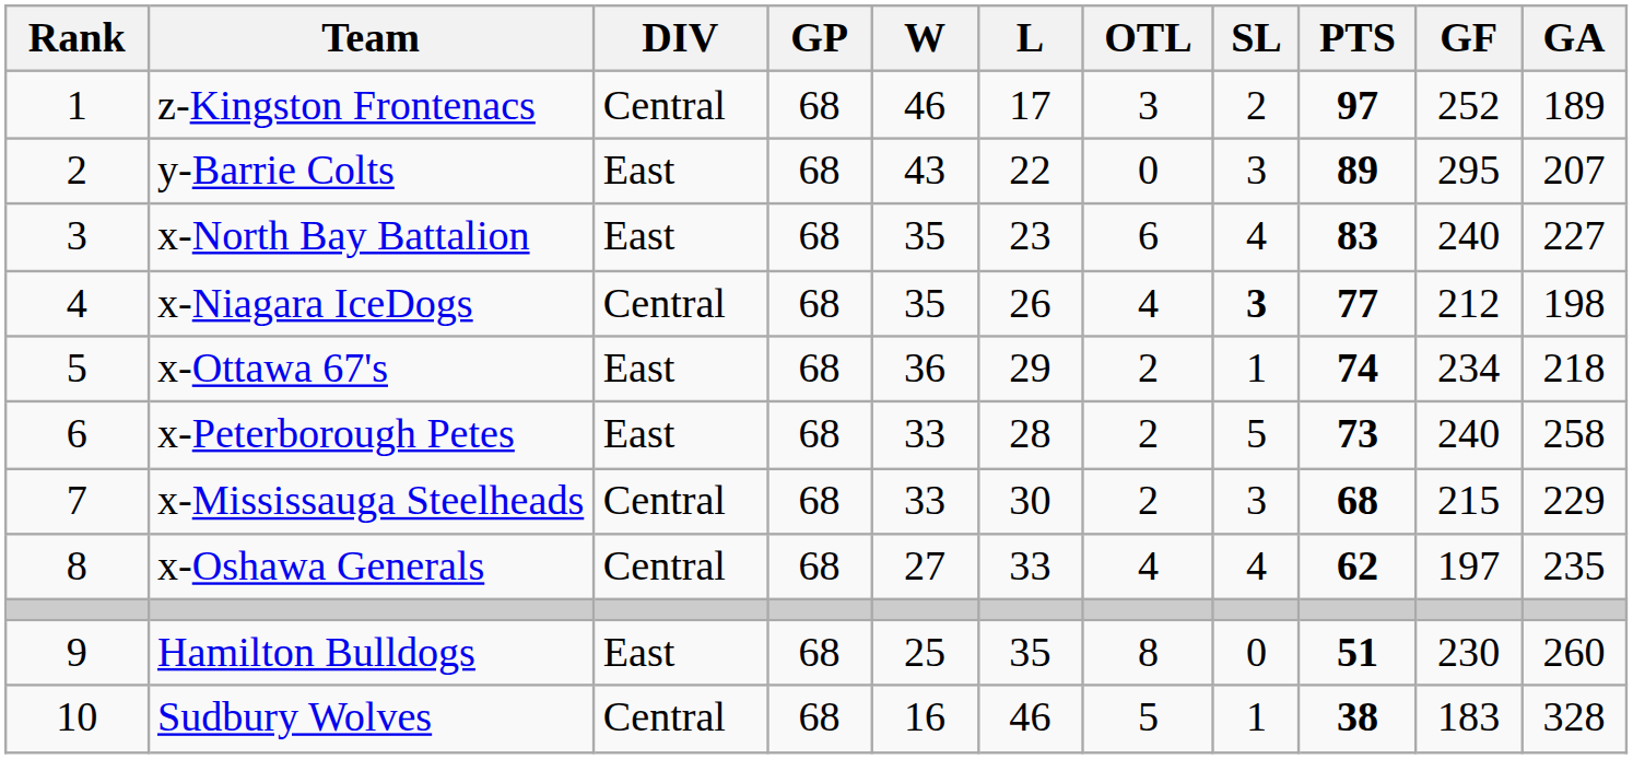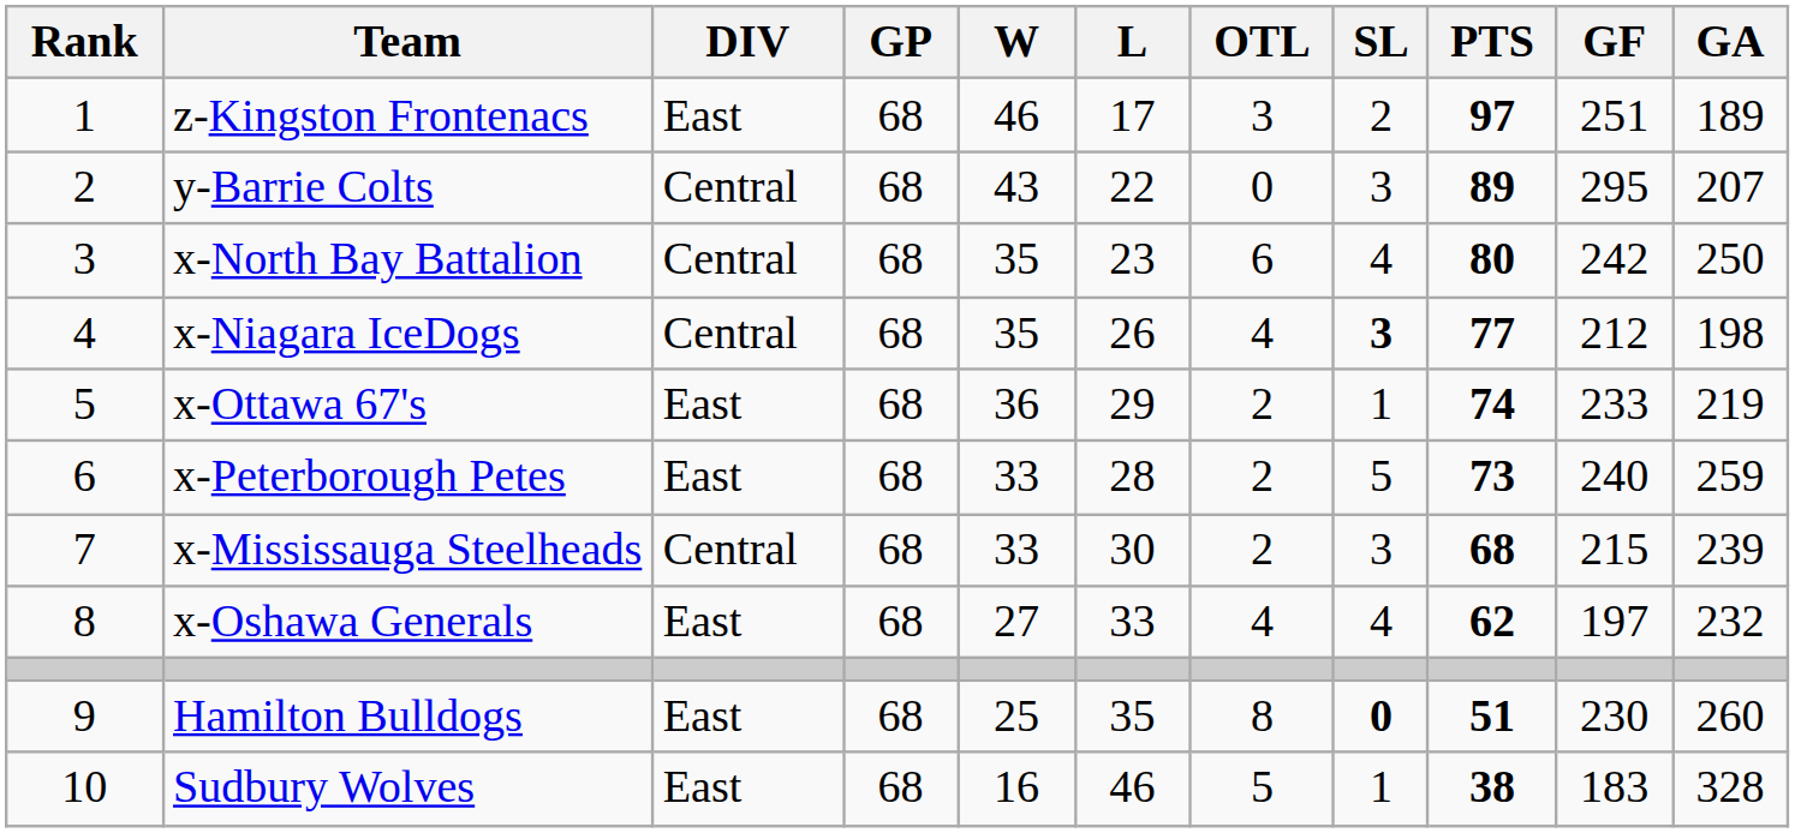z-Kingston Frontenacs | DIV: Central -> East
z-Kingston Frontenacs | GF: 252 -> 251
y-Barrie Colts | DIV: East -> Central
x-North Bay Battalion | DIV: East -> Central
x-North Bay Battalion | PTS: 83 -> 80
x-North Bay Battalion | GF: 240 -> 242
x-North Bay Battalion | GA: 227 -> 250
x-Ottawa 67's | GF: 234 -> 233
x-Ottawa 67's | GA: 218 -> 219
x-Peterborough Petes | GA: 258 -> 259
x-Mississauga Steelheads | GA: 229 -> 239
x-Oshawa Generals | DIV: Central -> East
x-Oshawa Generals | GA: 235 -> 232
Hamilton Bulldogs | SL: normal -> bold
Sudbury Wolves | DIV: Central -> East
